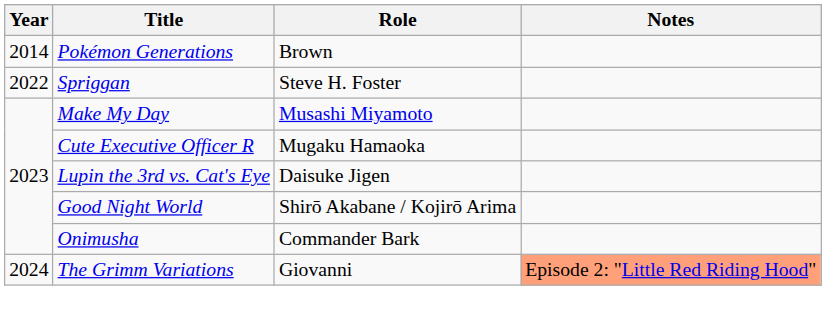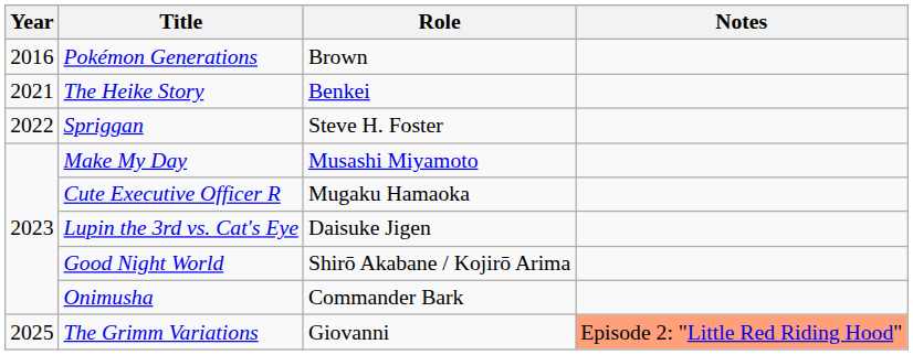Pokémon Generations | Year: 2014 -> 2016
+ row: 2021 | The Heike Story | Benkei
The Grimm Variations | Year: 2024 -> 2025
